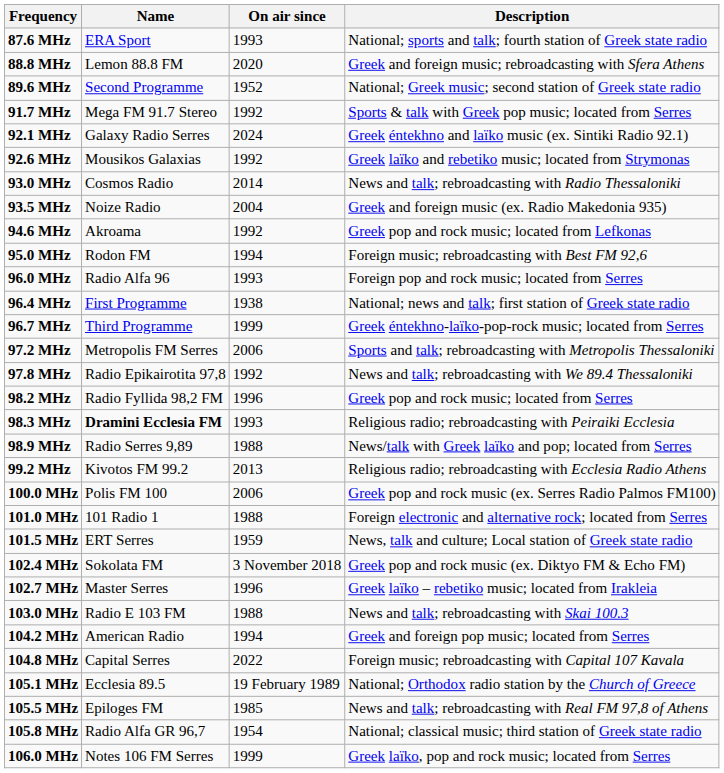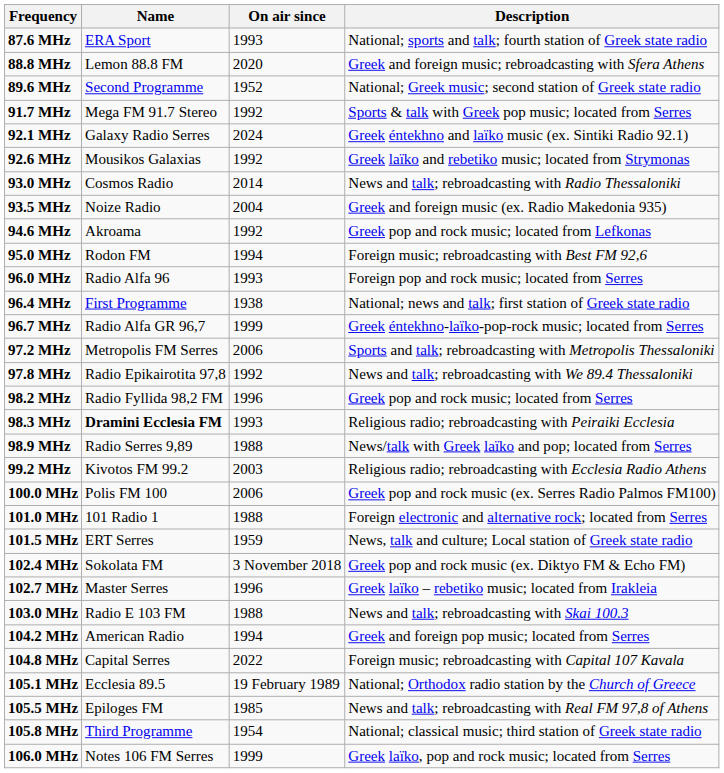96.7 MHz | Name: Third Programme -> Radio Alfa GR 96,7
99.2 MHz | On air since: 2013 -> 2003
105.8 MHz | Name: Radio Alfa GR 96,7 -> Third Programme
